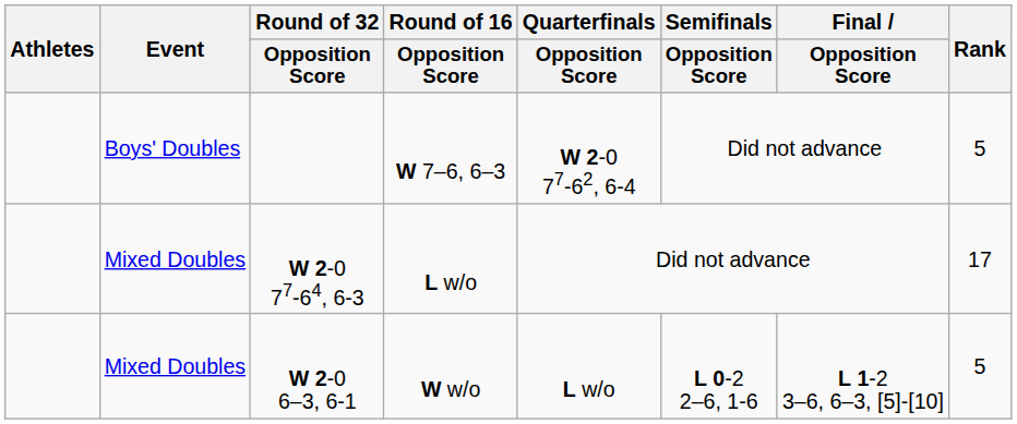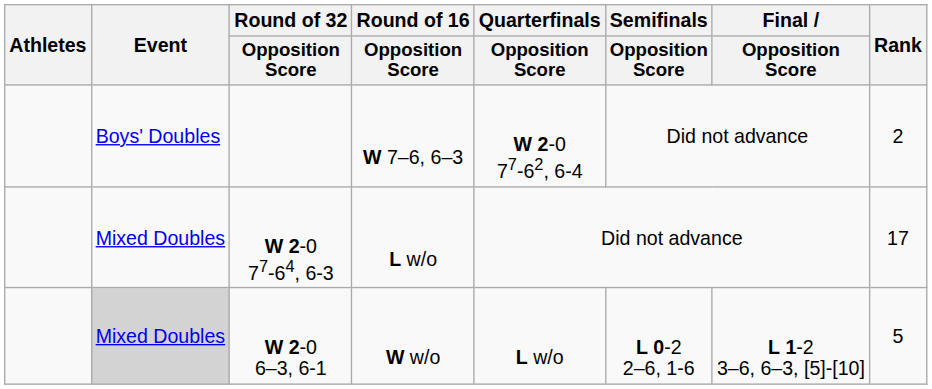W 7–6, 6–3 | Rank: 5 -> 2
W w/o | Event: no background -> lightgrey background
